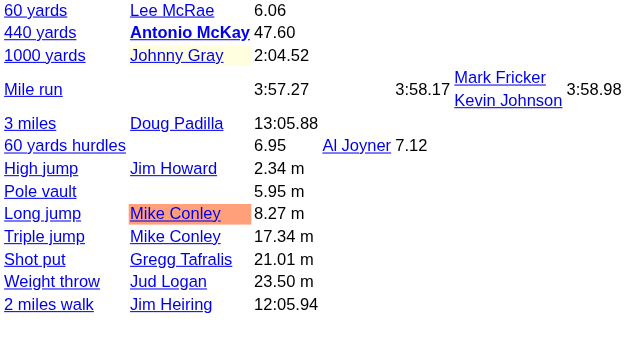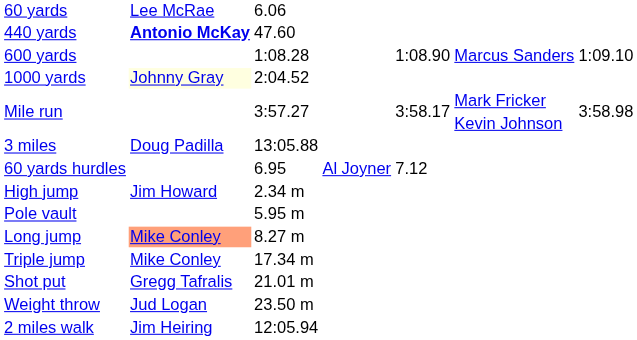+ row: 600 yards | 1:08.28 | 1:08.90 | Marcus Sanders | 1:09.10
